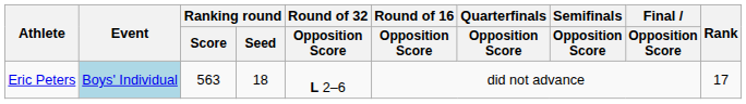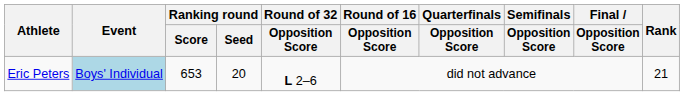Eric Peters | Ranking round / Score: 563 -> 653
Eric Peters | Ranking round / Seed: 18 -> 20
Eric Peters | Rank: 17 -> 21
